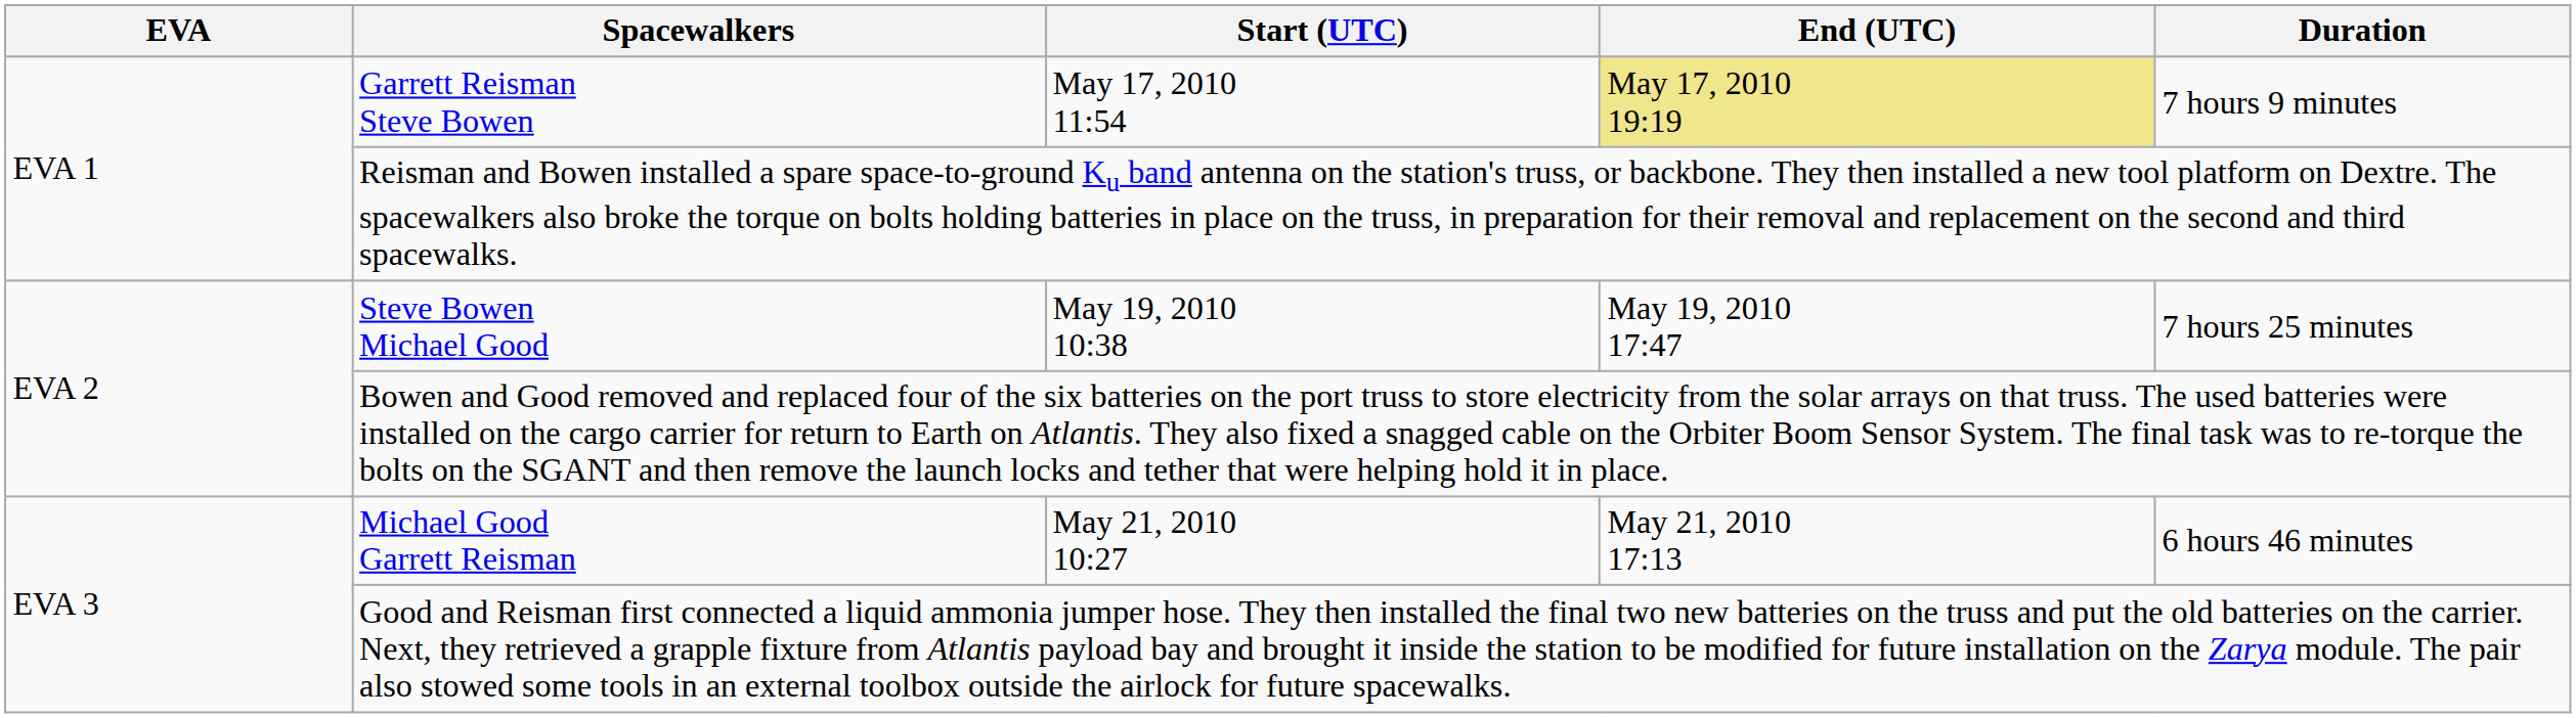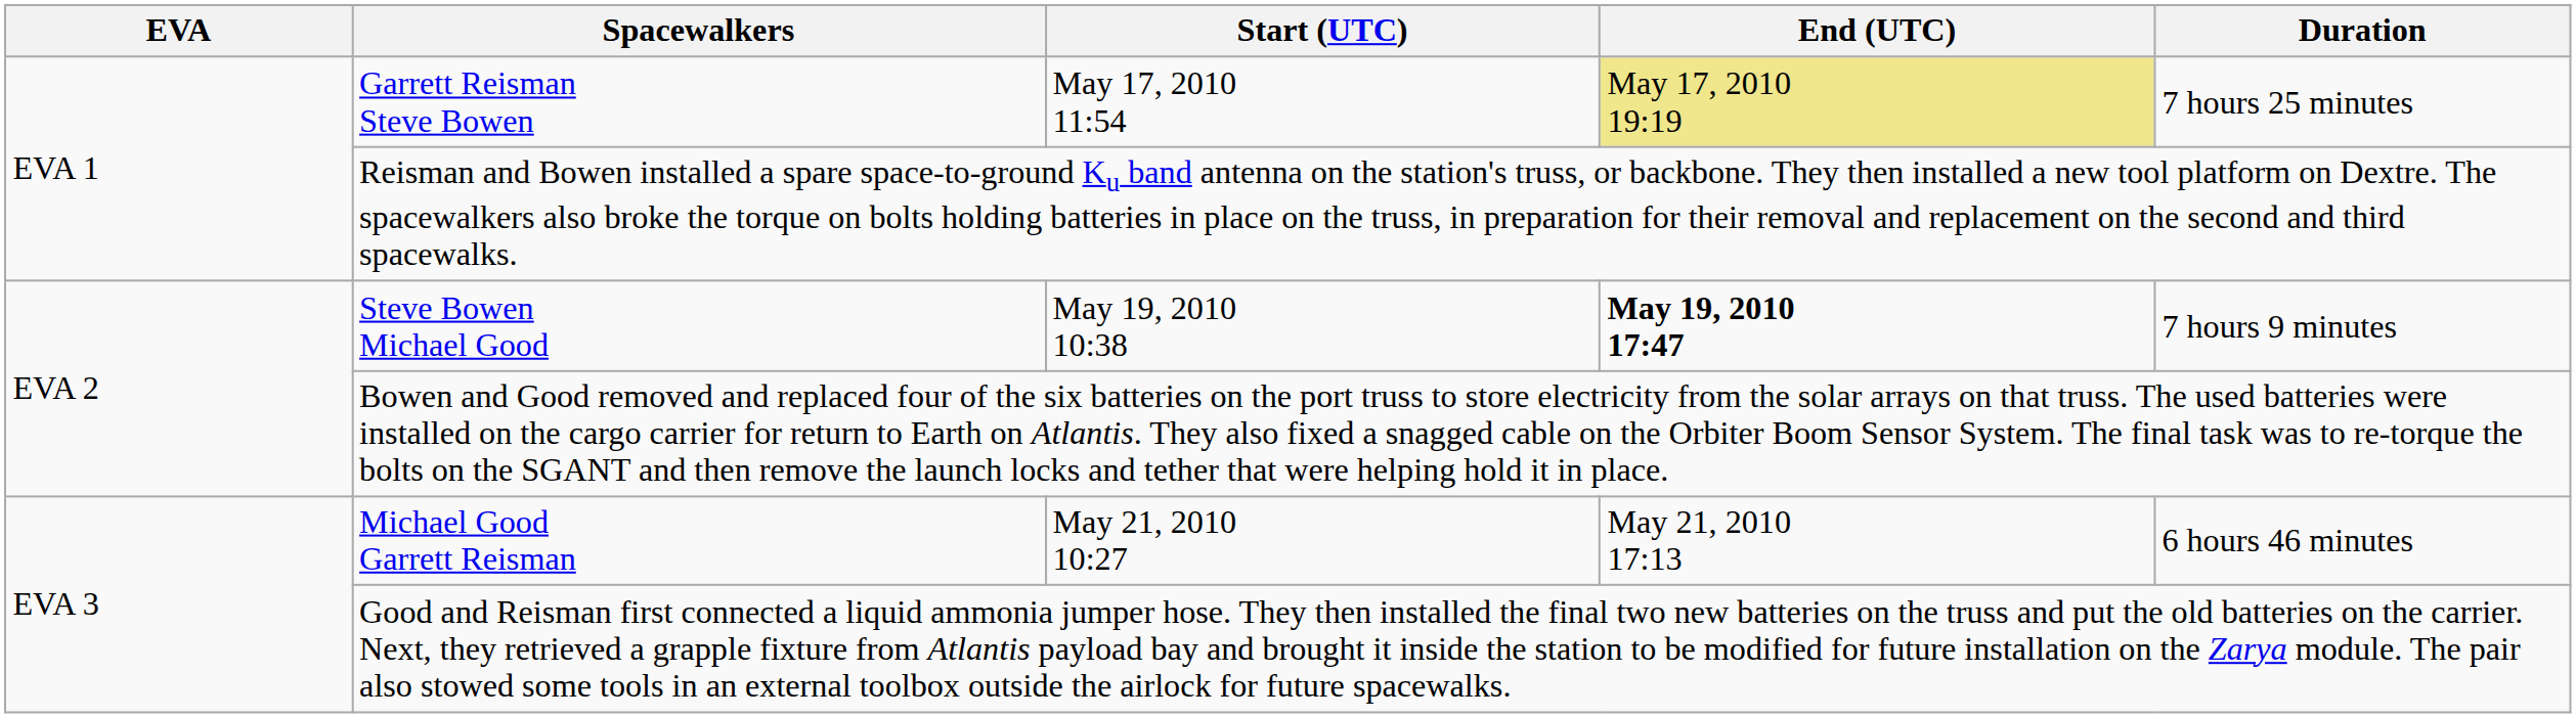Garrett Reisman Steve Bowen | Duration: 7 hours 9 minutes -> 7 hours 25 minutes
Steve Bowen Michael Good | End (UTC): normal -> bold
Steve Bowen Michael Good | Duration: 7 hours 25 minutes -> 7 hours 9 minutes
